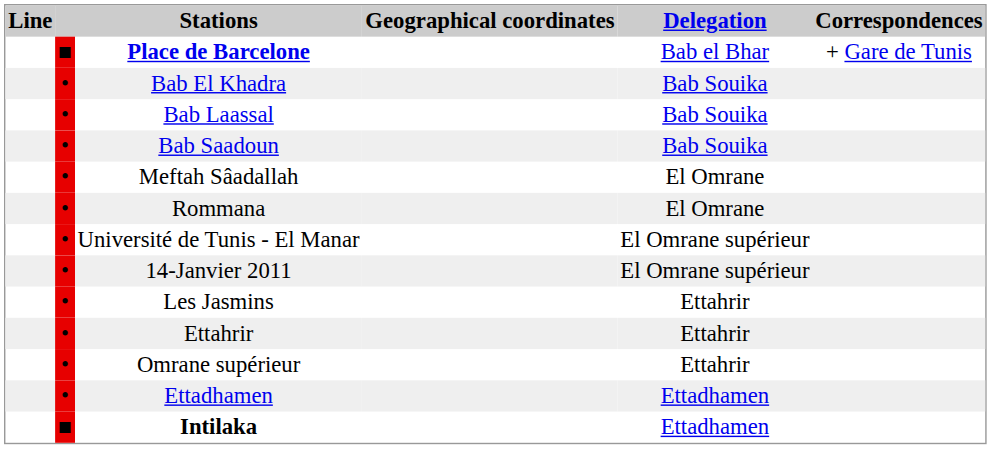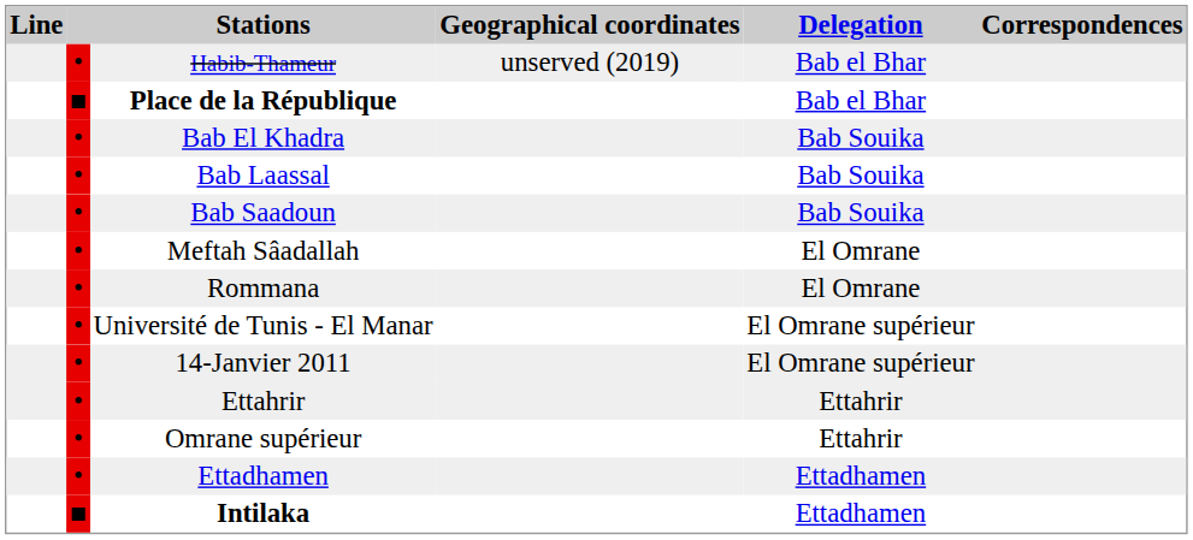- row: ■ | Place de Barcelone | Bab el Bhar | + Gare de Tunis
+ row: • | Habib-Thameur | unserved (2019) | Bab el Bhar
+ row: ■ | Place de la République | Bab el Bhar
- row: • | Les Jasmins | Ettahrir
